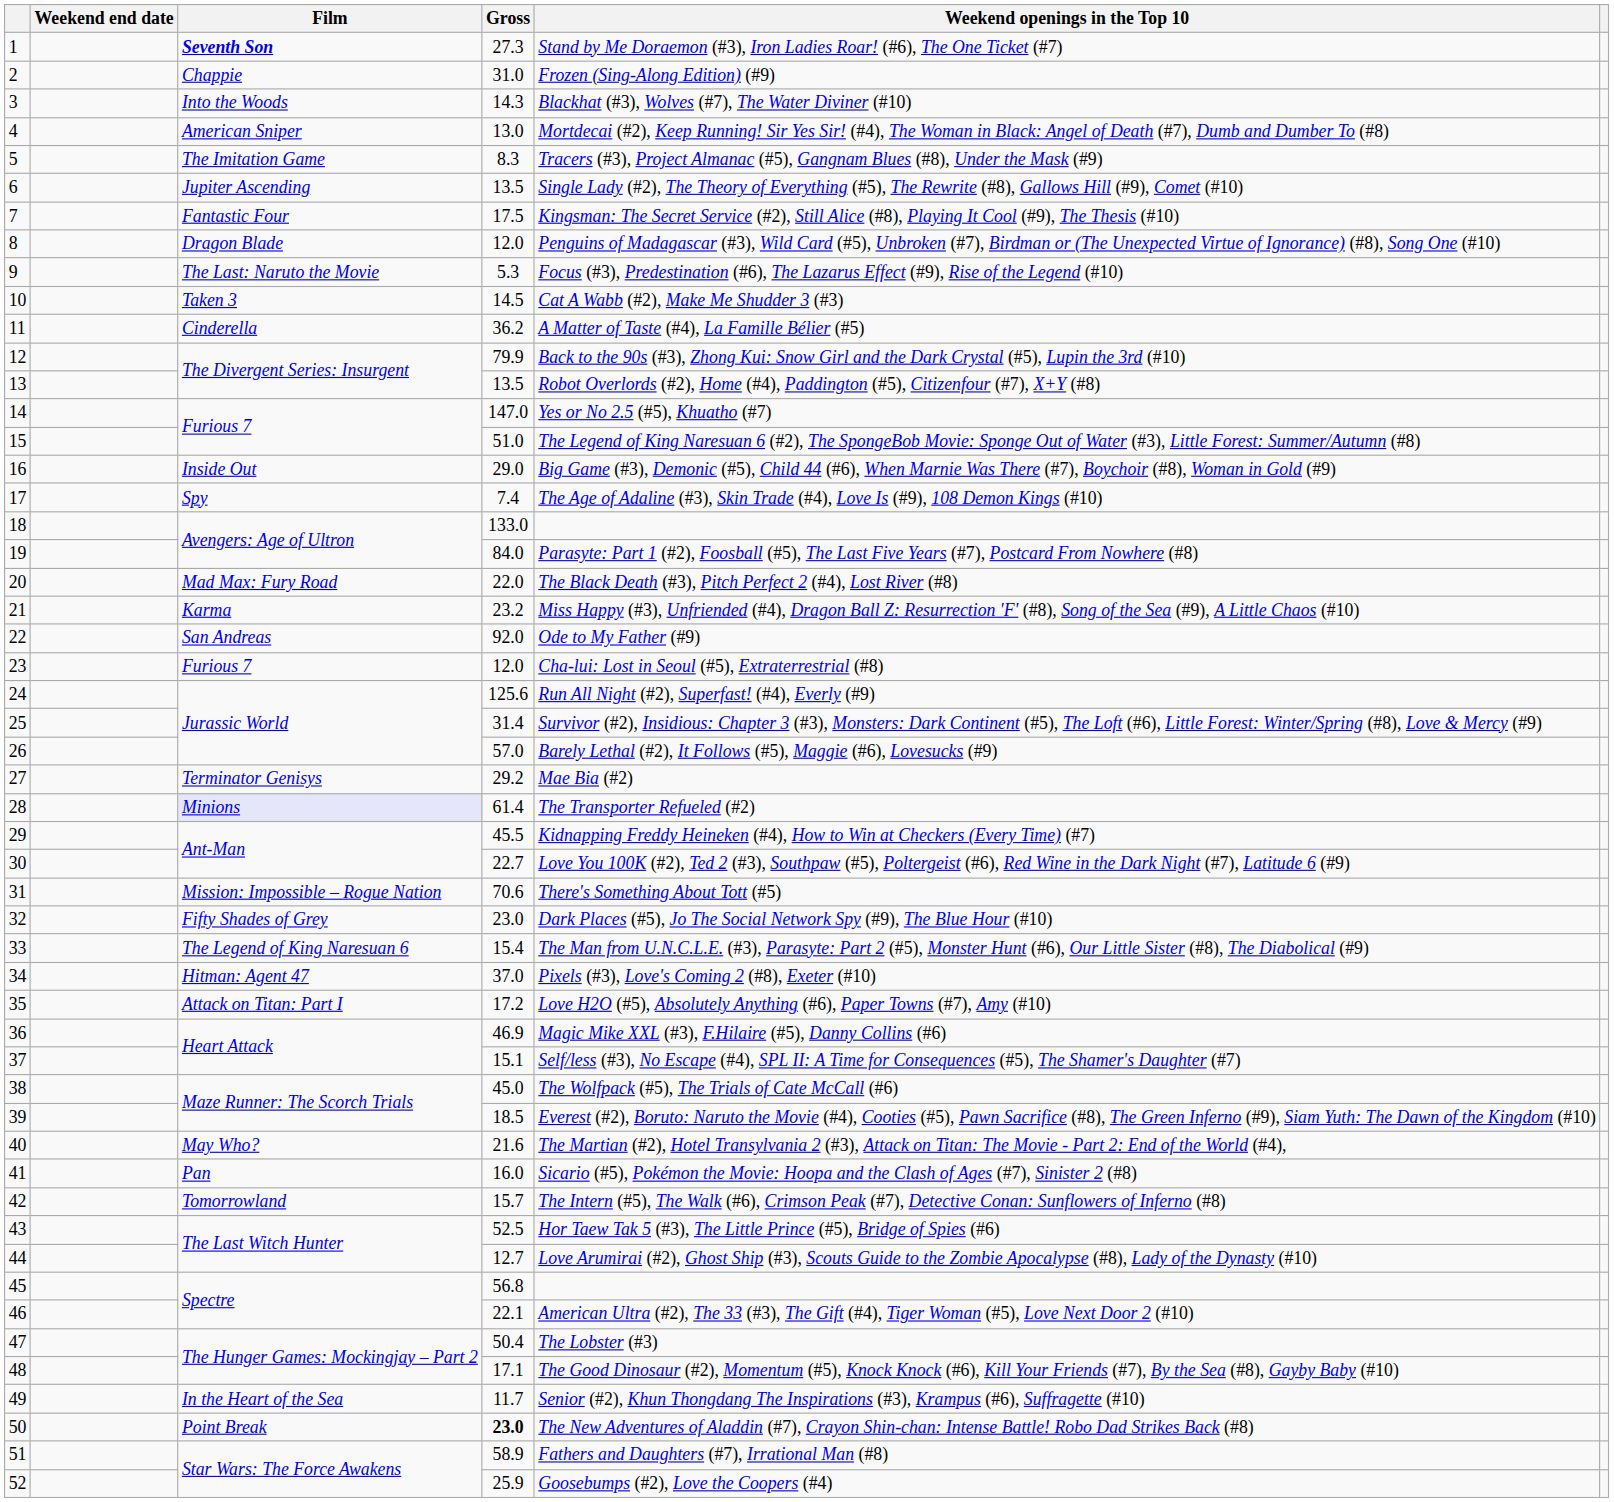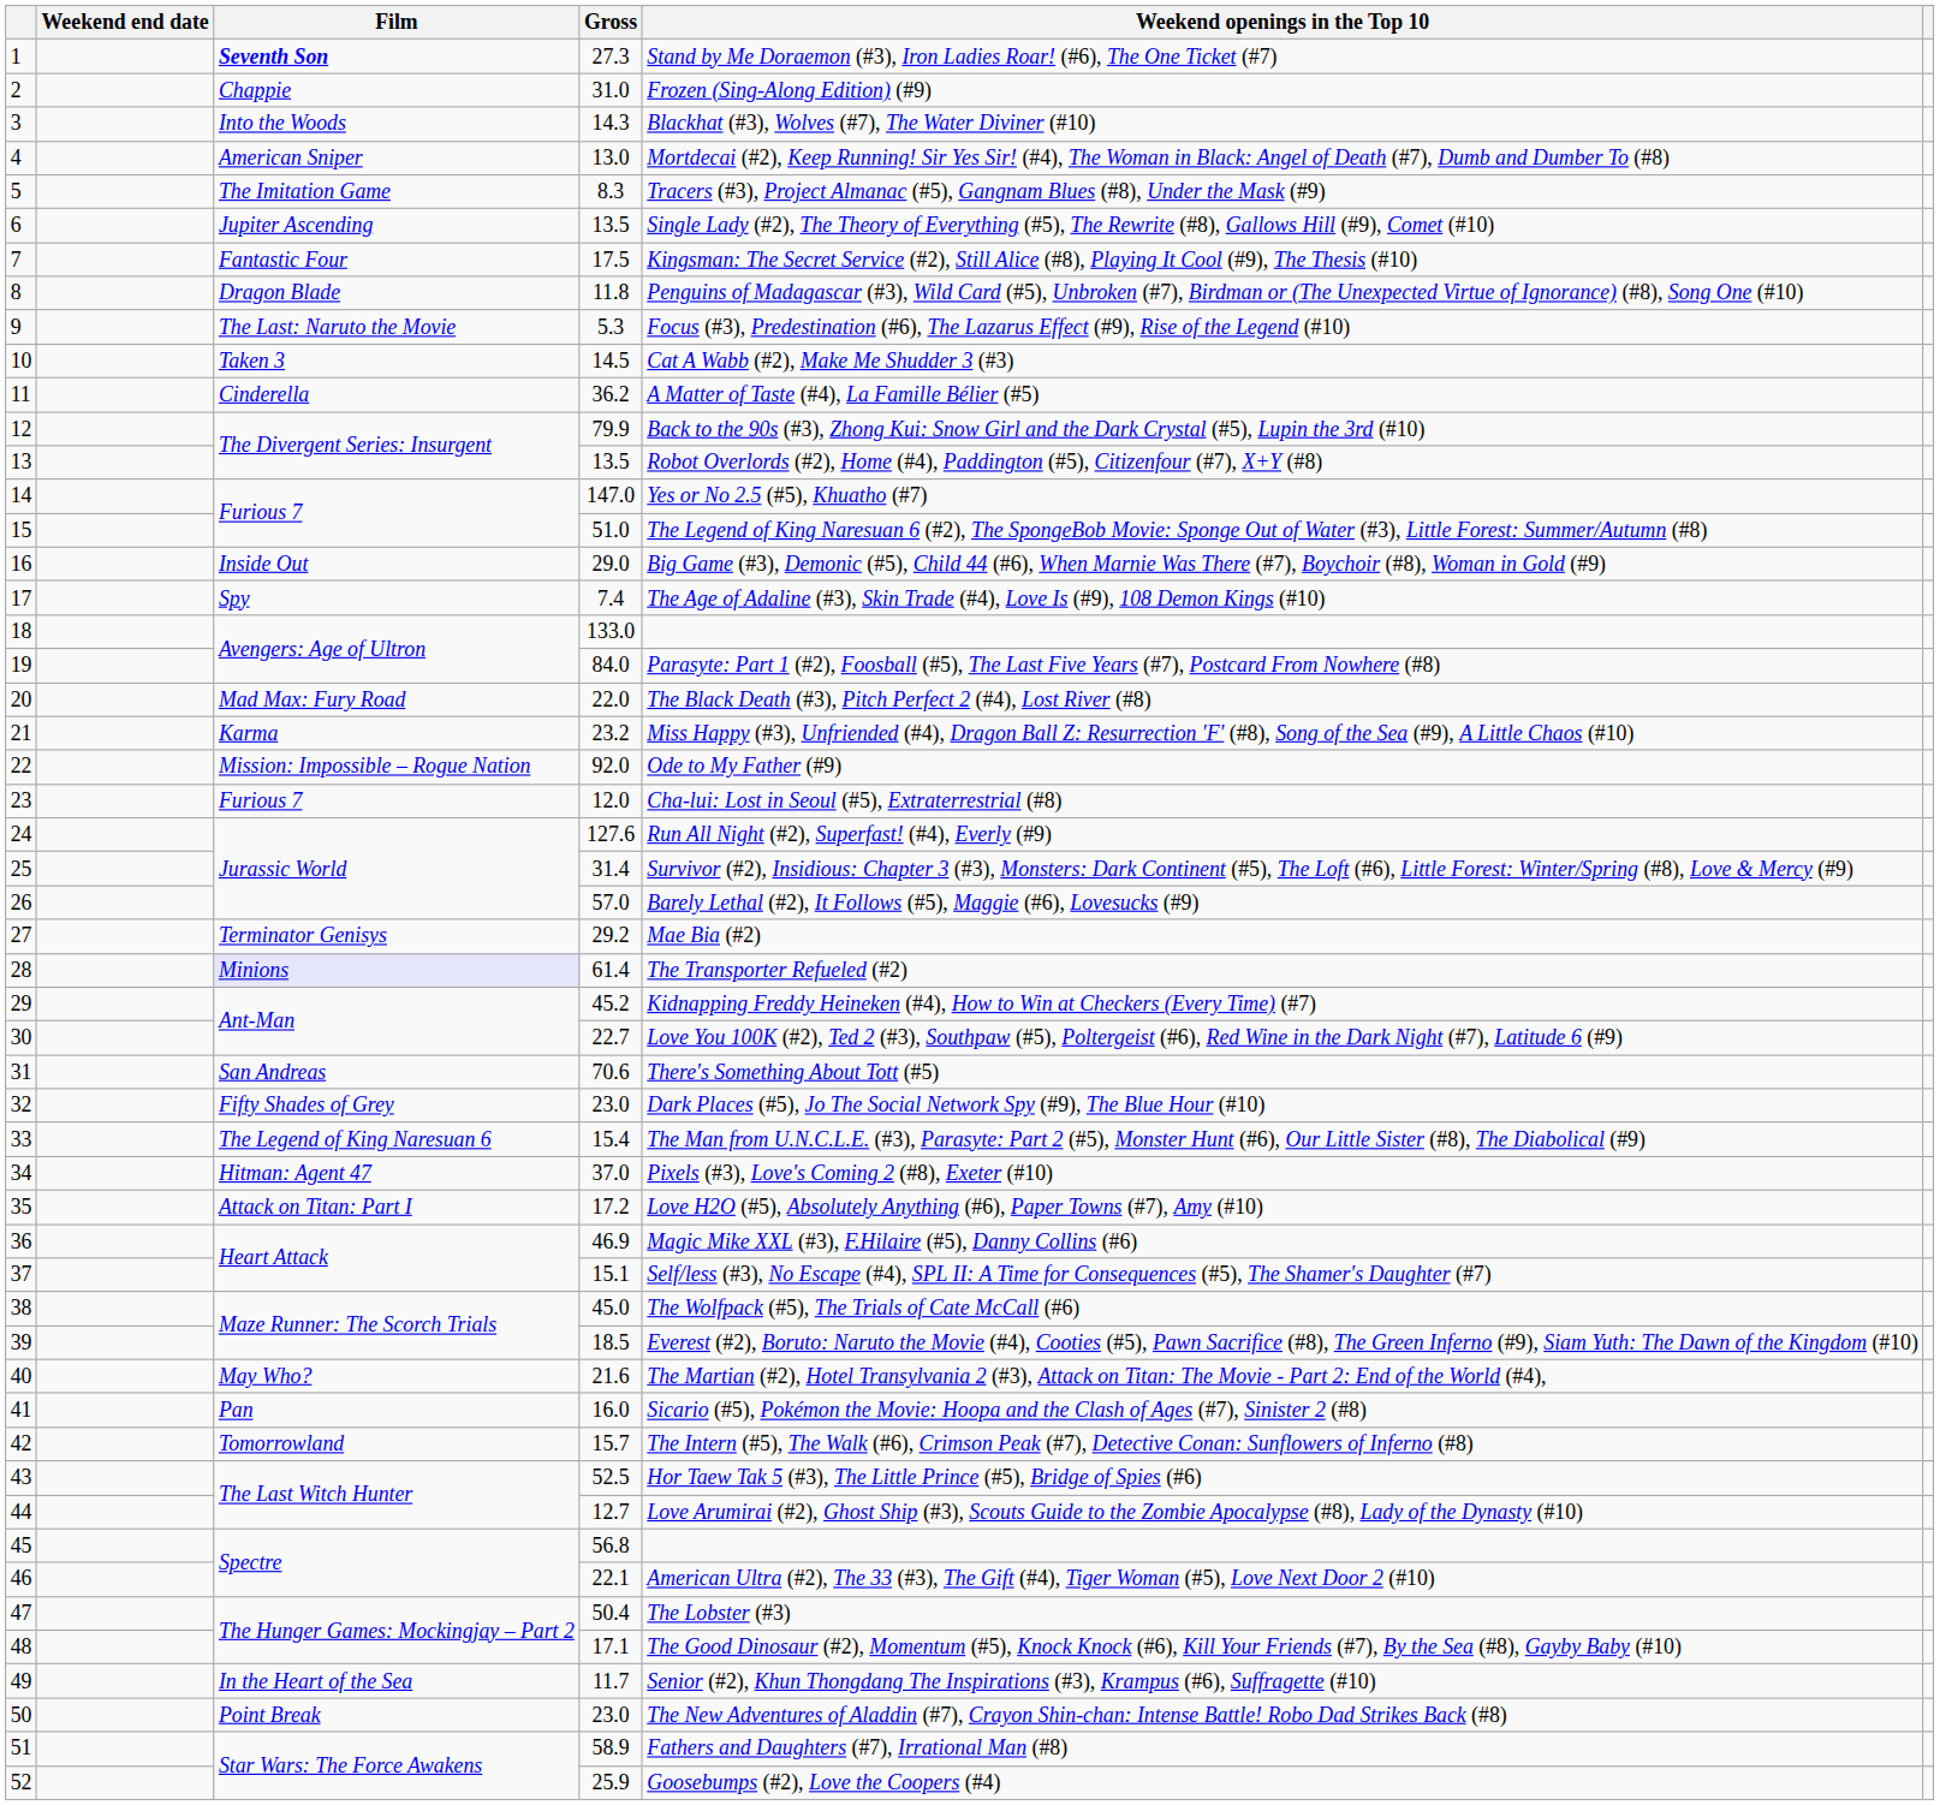8 | Gross: 12.0 -> 11.8
22 | Film: San Andreas -> Mission: Impossible – Rogue Nation
24 | Gross: 125.6 -> 127.6
29 | Gross: 45.5 -> 45.2
31 | Film: Mission: Impossible – Rogue Nation -> San Andreas
50 | Gross: bold -> normal
